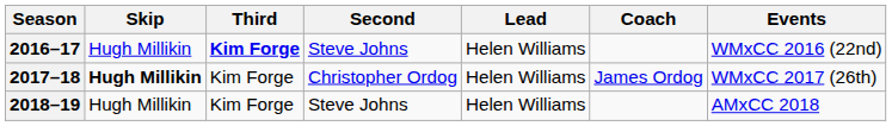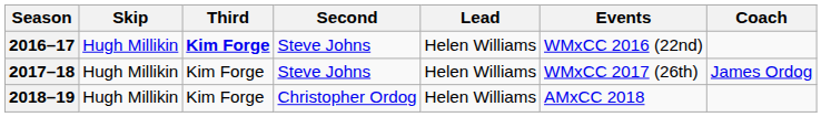columns swapped: Coach <-> Events
2017–18 | Skip: bold -> normal
2017–18 | Second: Christopher Ordog -> Steve Johns
2018–19 | Second: Steve Johns -> Christopher Ordog
